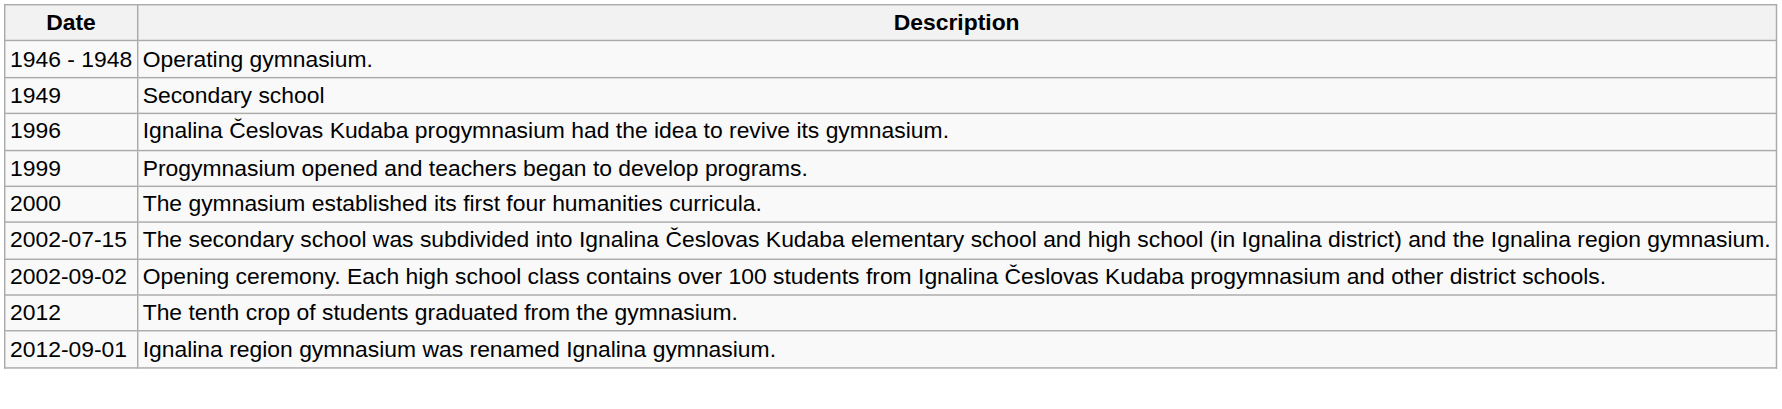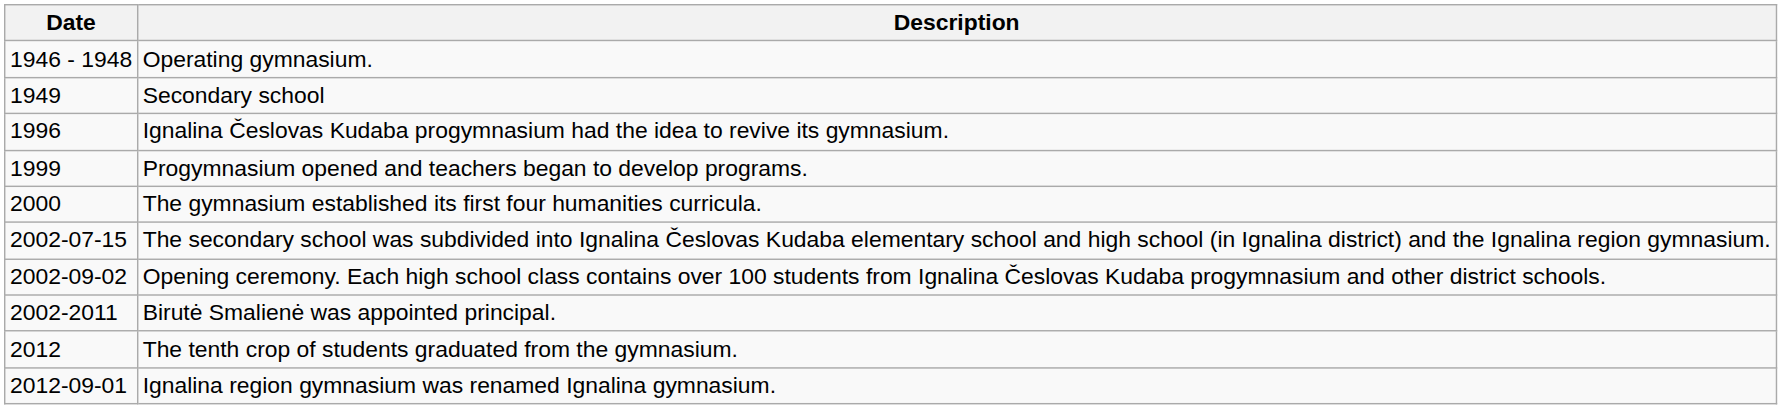+ row: 2002-2011 | Birutė Smalienė was appointed principal.
